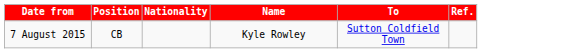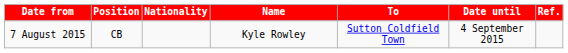+ column: Date until | 4 September 2015
